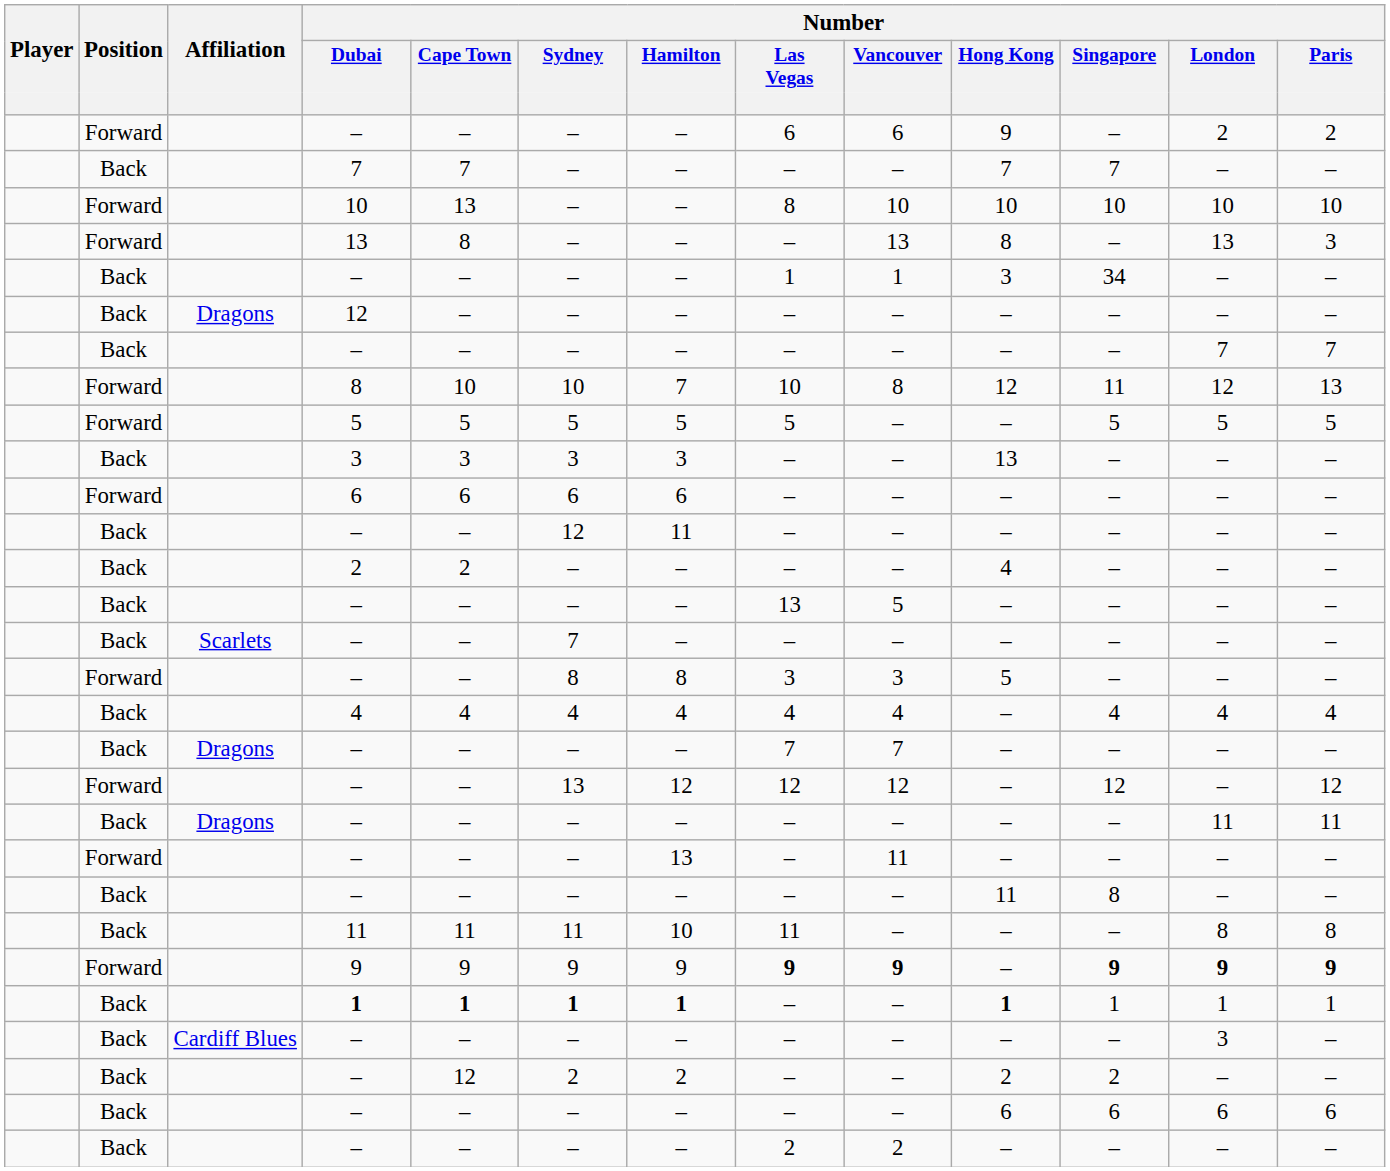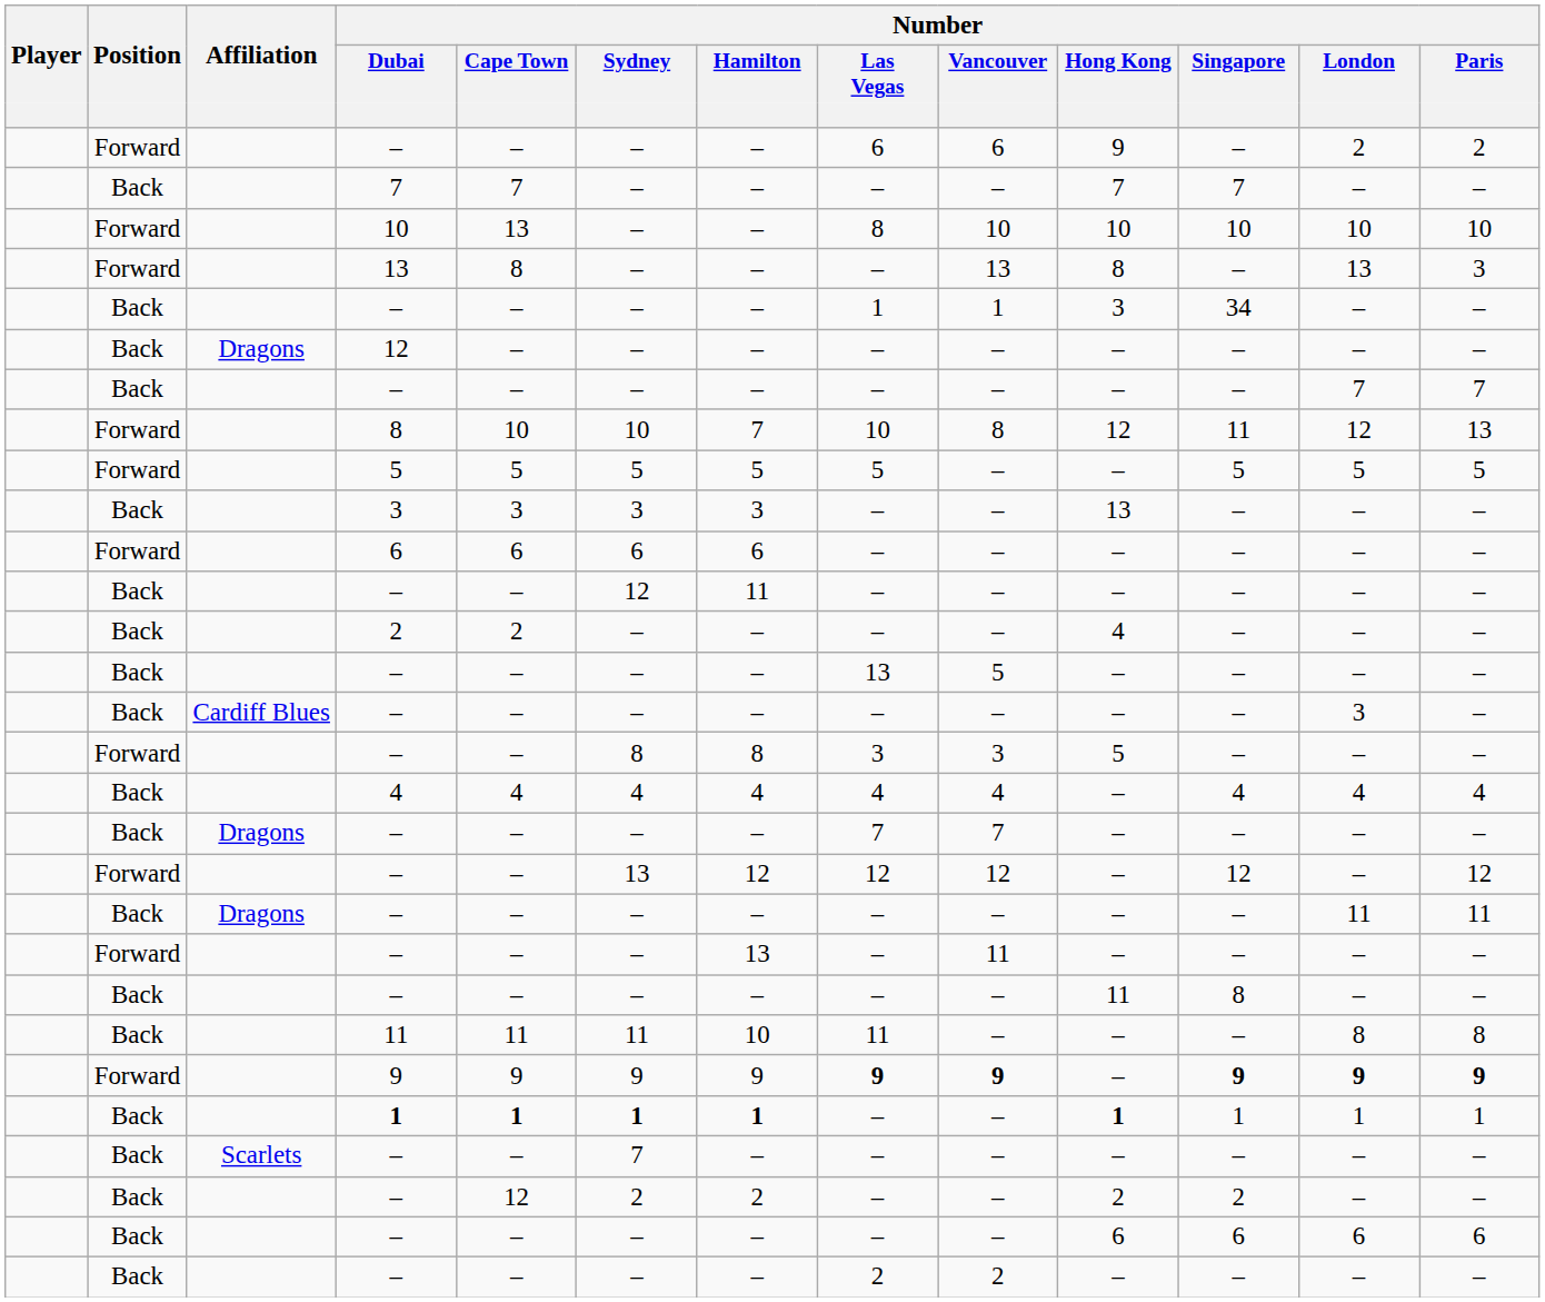rows swapped: Scarlets / – <-> Cardiff Blues / –
